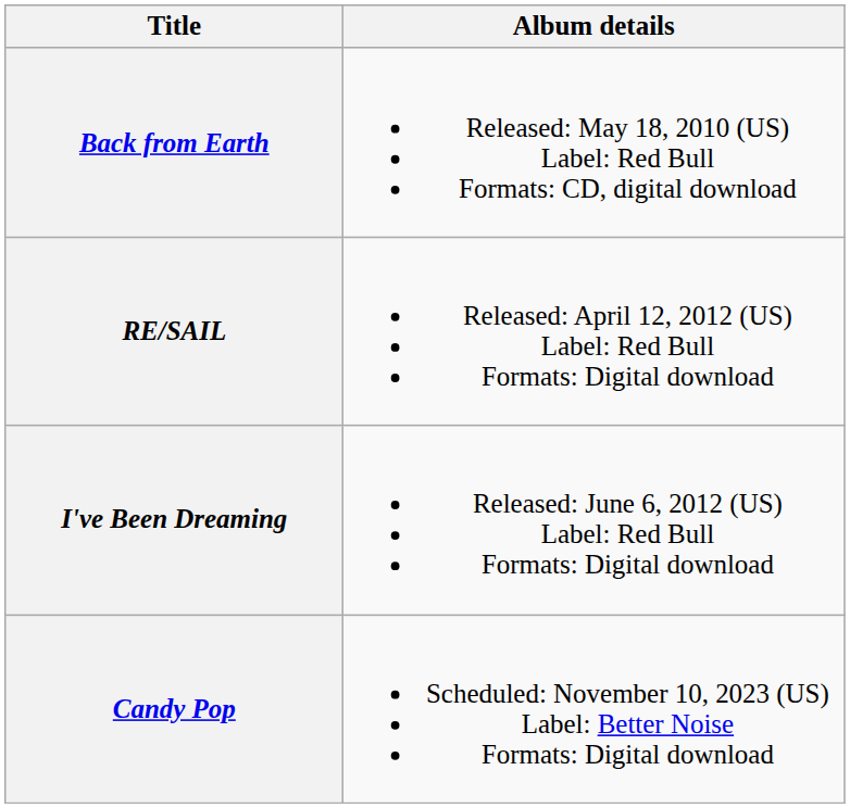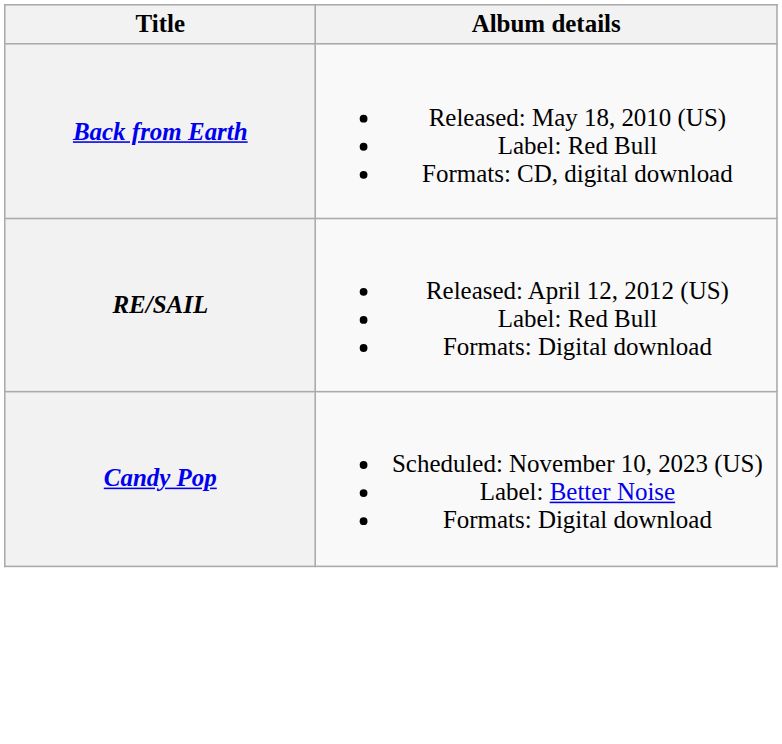- row: I've Been Dreaming | Released: June 6, 2012 (US) Label: Red Bull Formats: Digital download
